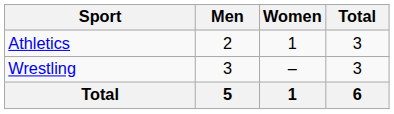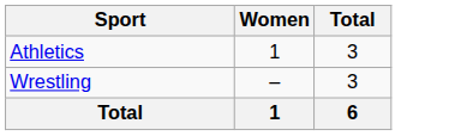- column: Men | 2 | 3 | 5
